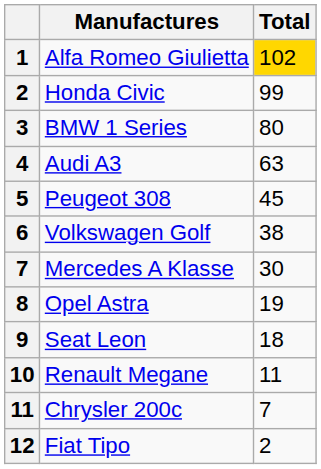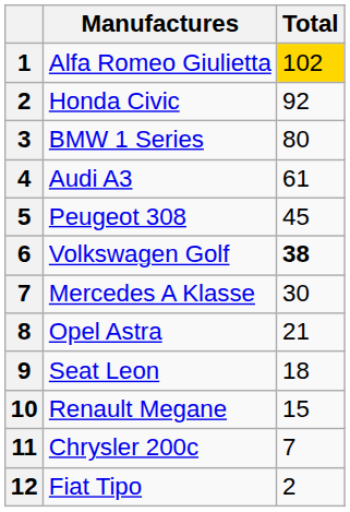Honda Civic | Total: 99 -> 92
Audi A3 | Total: 63 -> 61
Volkswagen Golf | Total: normal -> bold
Opel Astra | Total: 19 -> 21
Renault Megane | Total: 11 -> 15
